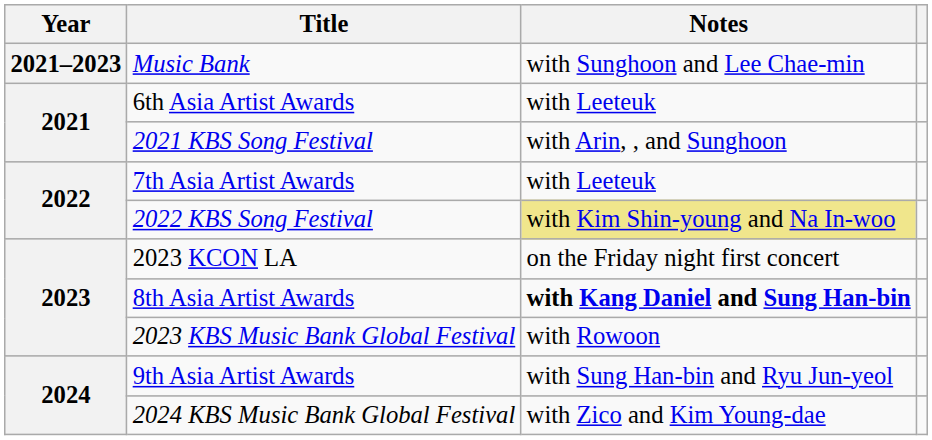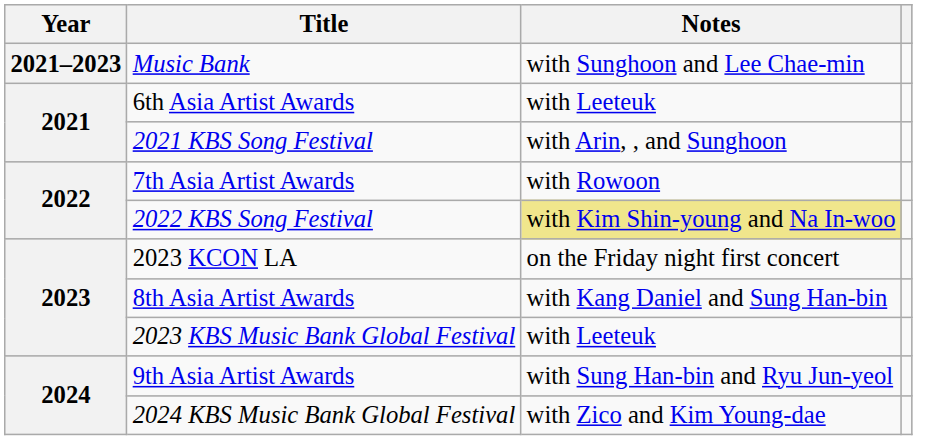7th Asia Artist Awards | Notes: with Leeteuk -> with Rowoon
8th Asia Artist Awards | Notes: bold -> normal
2023 KBS Music Bank Global Festival | Notes: with Rowoon -> with Leeteuk
